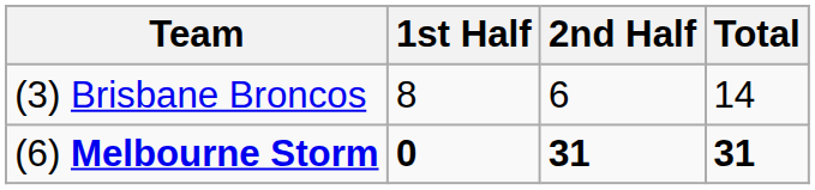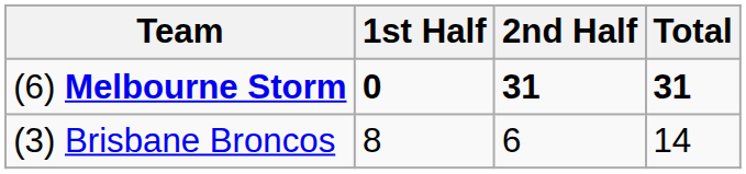rows swapped: (3) Brisbane Broncos <-> (6) Melbourne Storm
